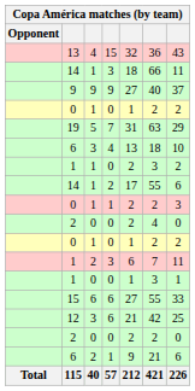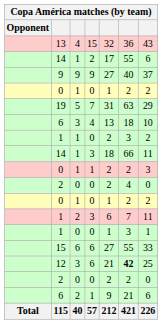rows swapped: 14 / 2 <-> 14 / 3
12 | column 6: normal -> bold
